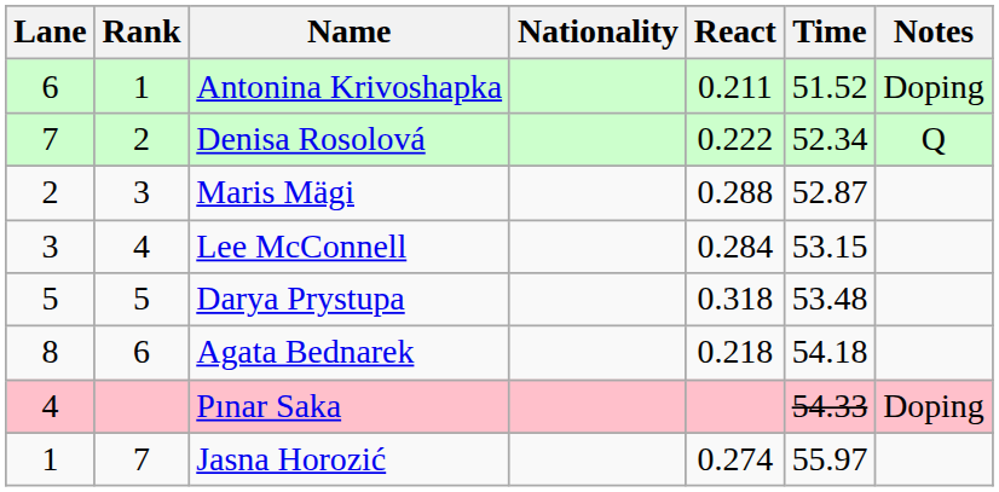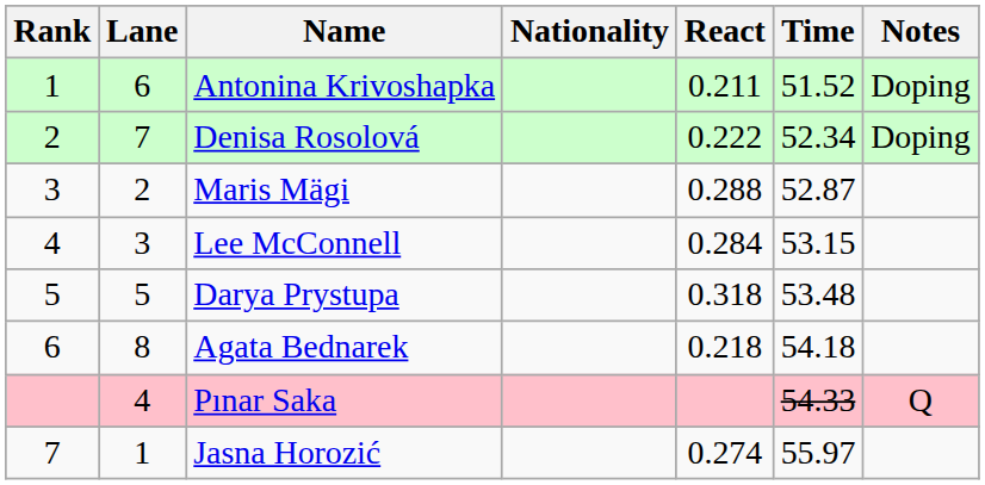columns swapped: Rank <-> Lane
Denisa Rosolová | Notes: Q -> Doping
Pınar Saka | Notes: Doping -> Q
